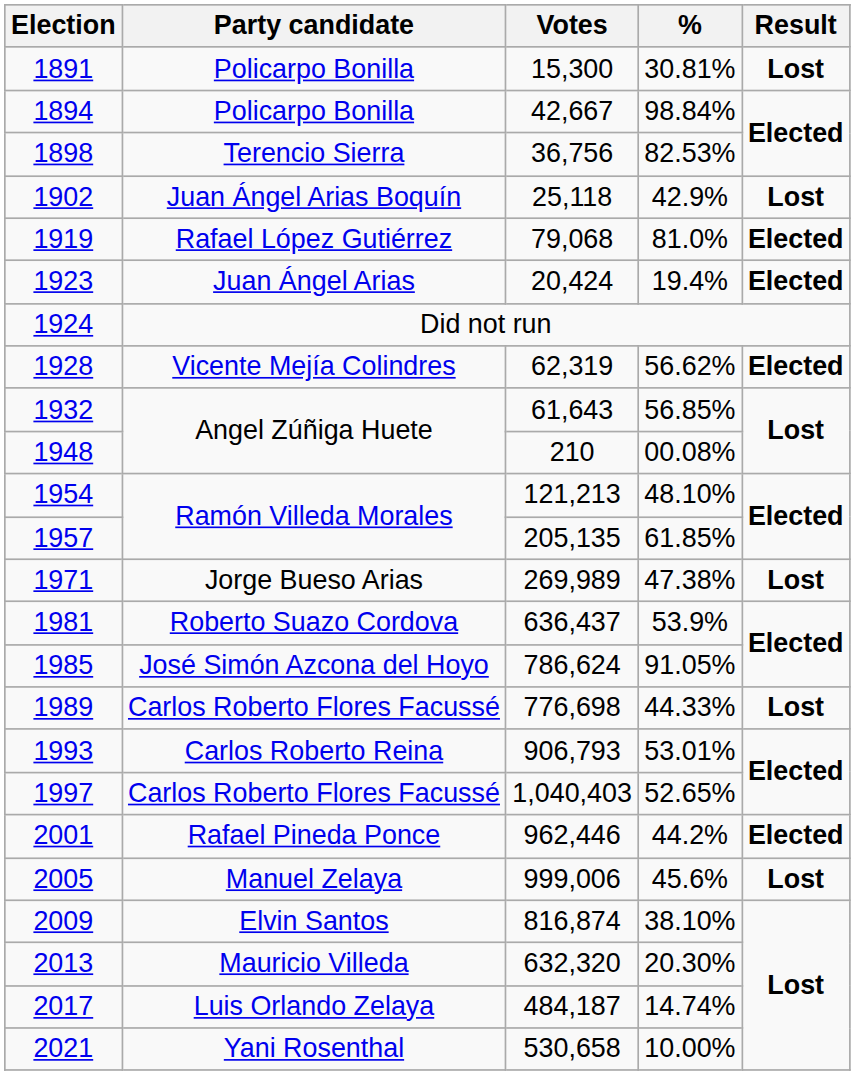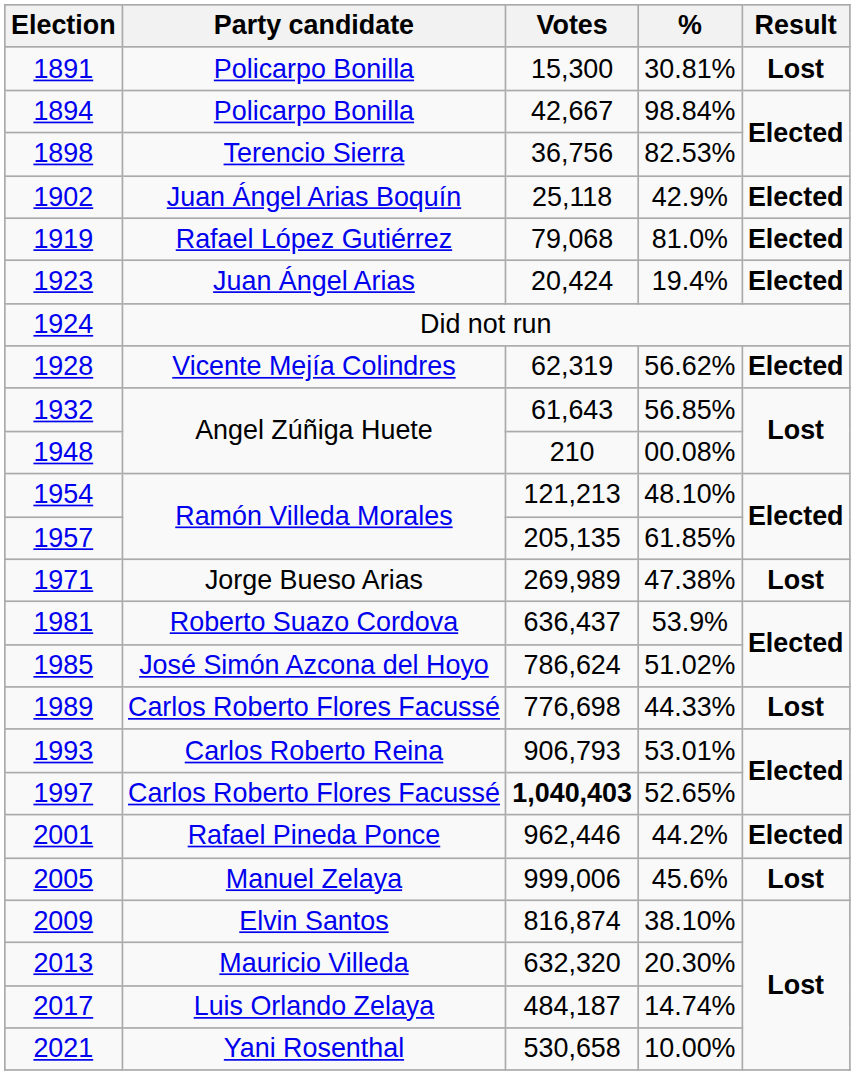1902 | Result: Lost -> Elected
1985 | %: 91.05% -> 51.02%
1997 | Votes: normal -> bold
